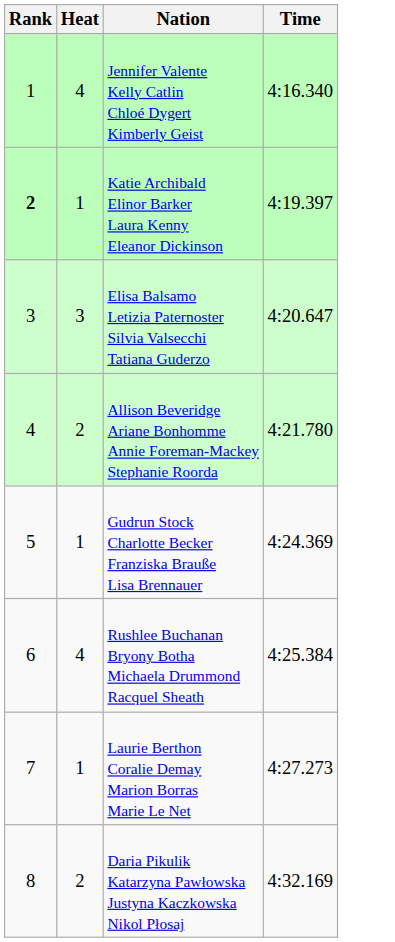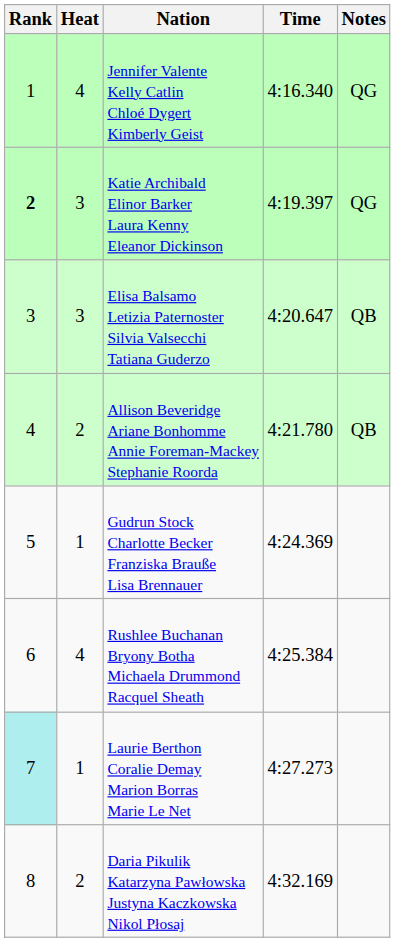+ column: Notes | QG | QG | QB | QB
Katie Archibald Elinor Barker Laura Kenny Eleanor Dickinson | Heat: 1 -> 3
Laurie Berthon Coralie Demay Marion Borras Marie Le Net | Rank: no background -> paleturquoise background
